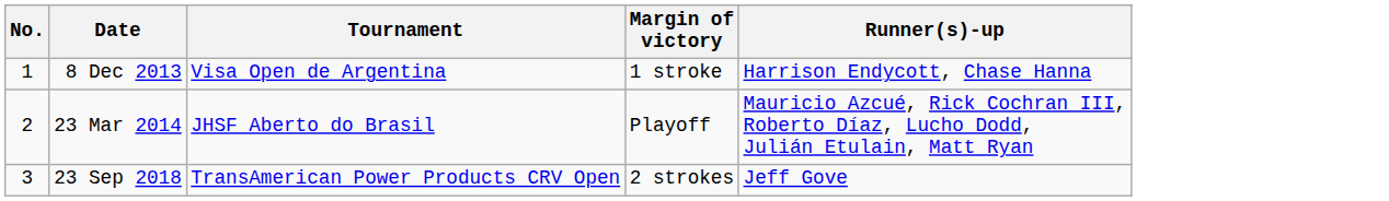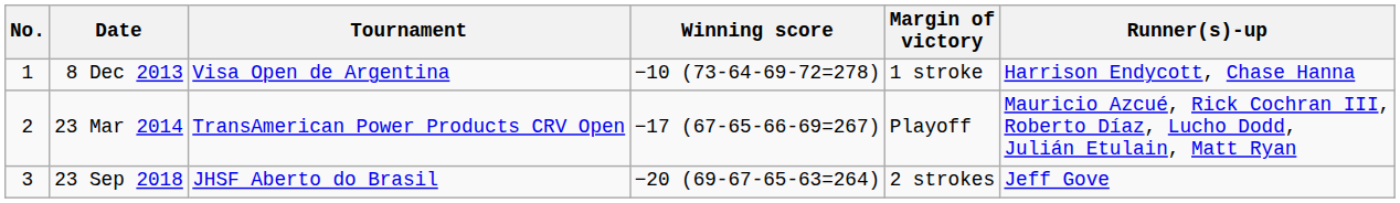+ column: Winning score | −10 (73-64-69-72=278) | −17 (67-65-66-69=267) | −20 (69-67-65-63=264)
23 Mar 2014 | Tournament: JHSF Aberto do Brasil -> TransAmerican Power Products CRV Open
23 Sep 2018 | Tournament: TransAmerican Power Products CRV Open -> JHSF Aberto do Brasil
